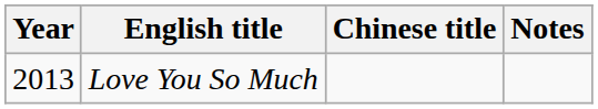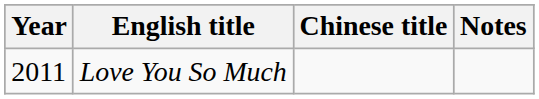Love You So Much | Year: 2013 -> 2011
